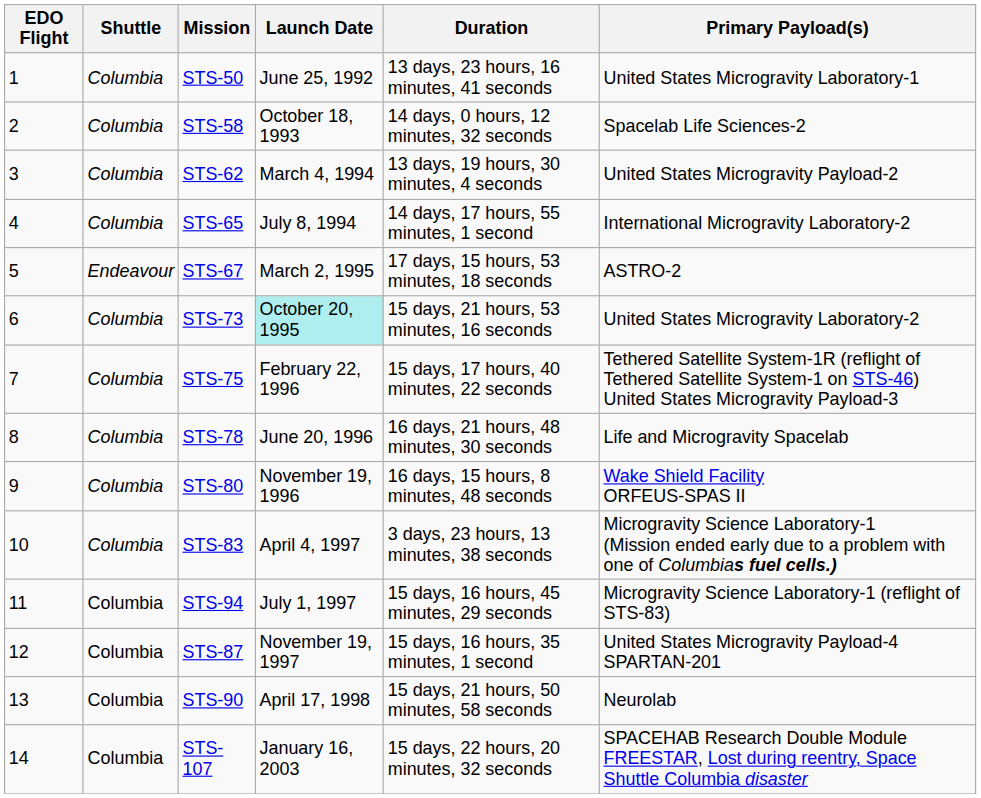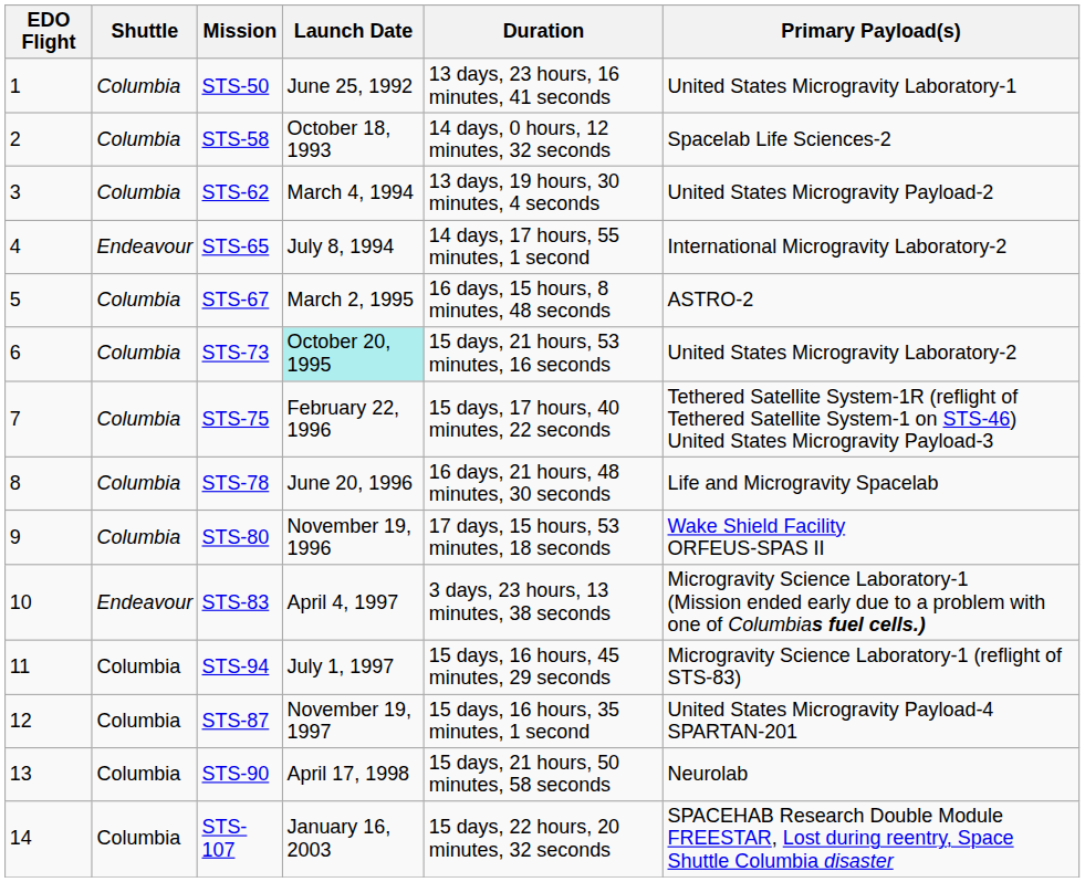STS-65 | Shuttle: Columbia -> Endeavour
STS-67 | Shuttle: Endeavour -> Columbia
STS-67 | Duration: 17 days, 15 hours, 53 minutes, 18 seconds -> 16 days, 15 hours, 8 minutes, 48 seconds
STS-80 | Duration: 16 days, 15 hours, 8 minutes, 48 seconds -> 17 days, 15 hours, 53 minutes, 18 seconds
STS-83 | Shuttle: Columbia -> Endeavour
